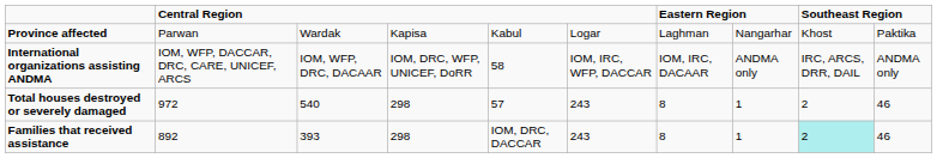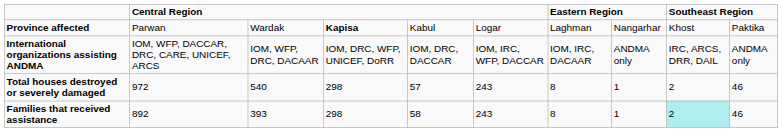Province affected | column 4: normal -> bold
International organizations assisting ANDMA | column 5: 58 -> IOM, DRC, DACCAR
Families that received assistance | column 5: IOM, DRC, DACCAR -> 58
